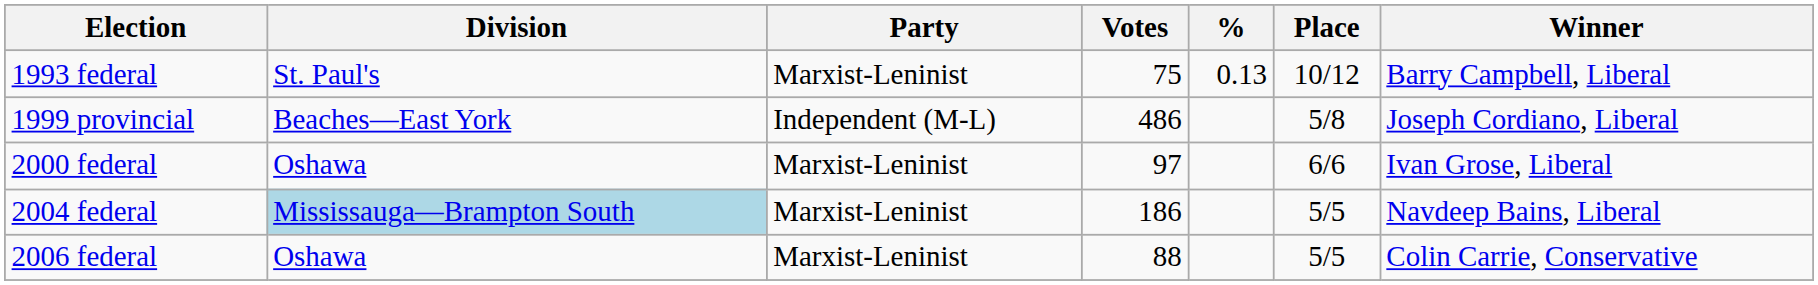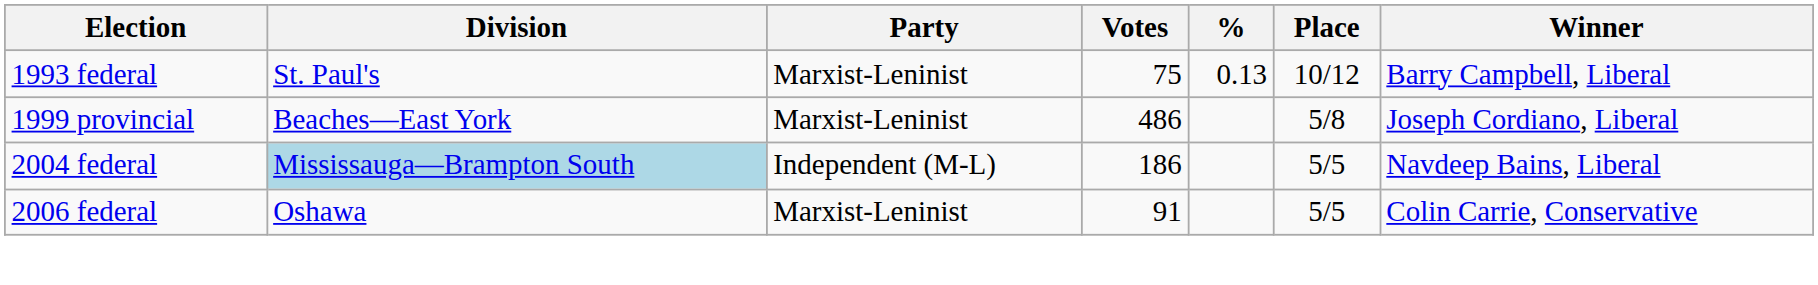1999 provincial | Party: Independent (M-L) -> Marxist-Leninist
- row: 2000 federal | Oshawa | Marxist-Leninist | 97 | 6/6 | Ivan Grose, Liberal
2004 federal | Party: Marxist-Leninist -> Independent (M-L)
2006 federal | Votes: 88 -> 91
